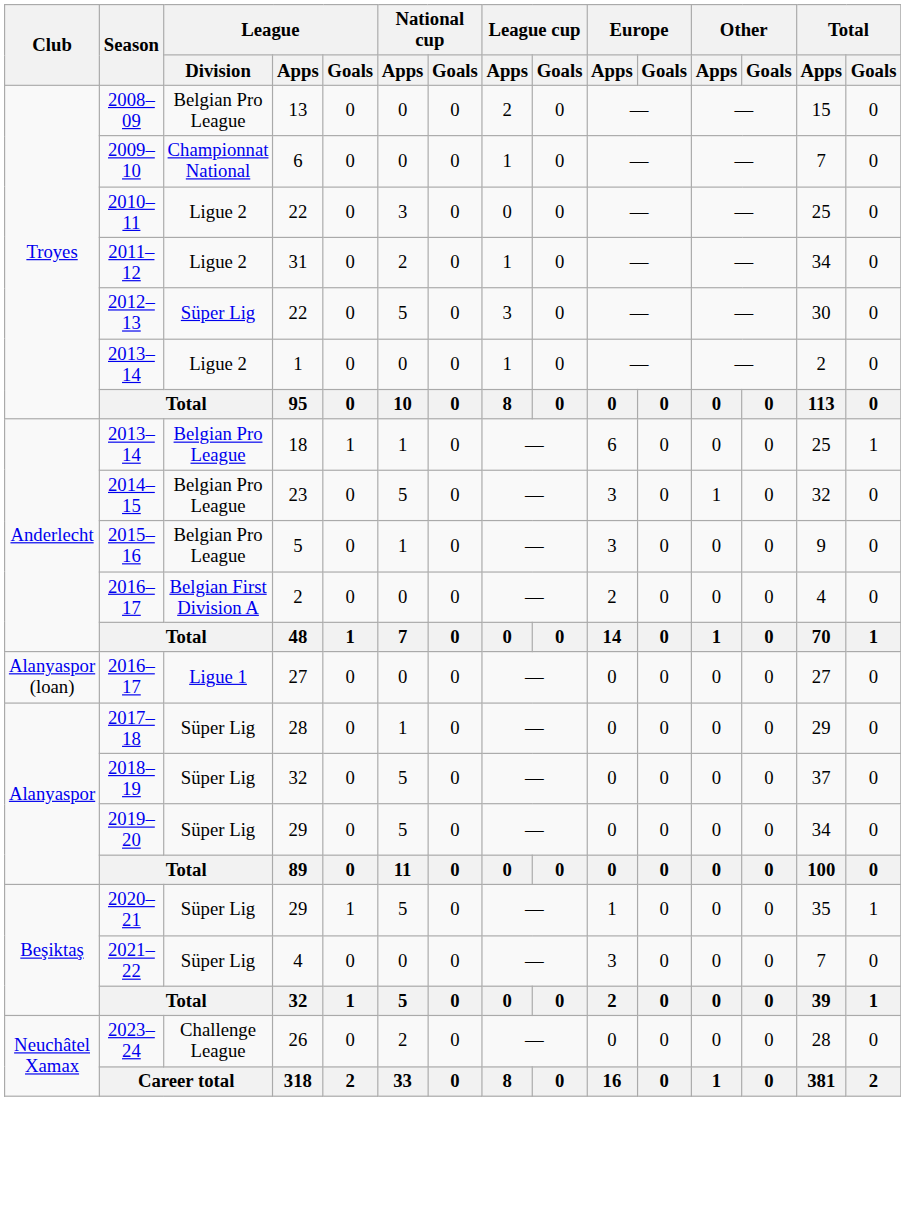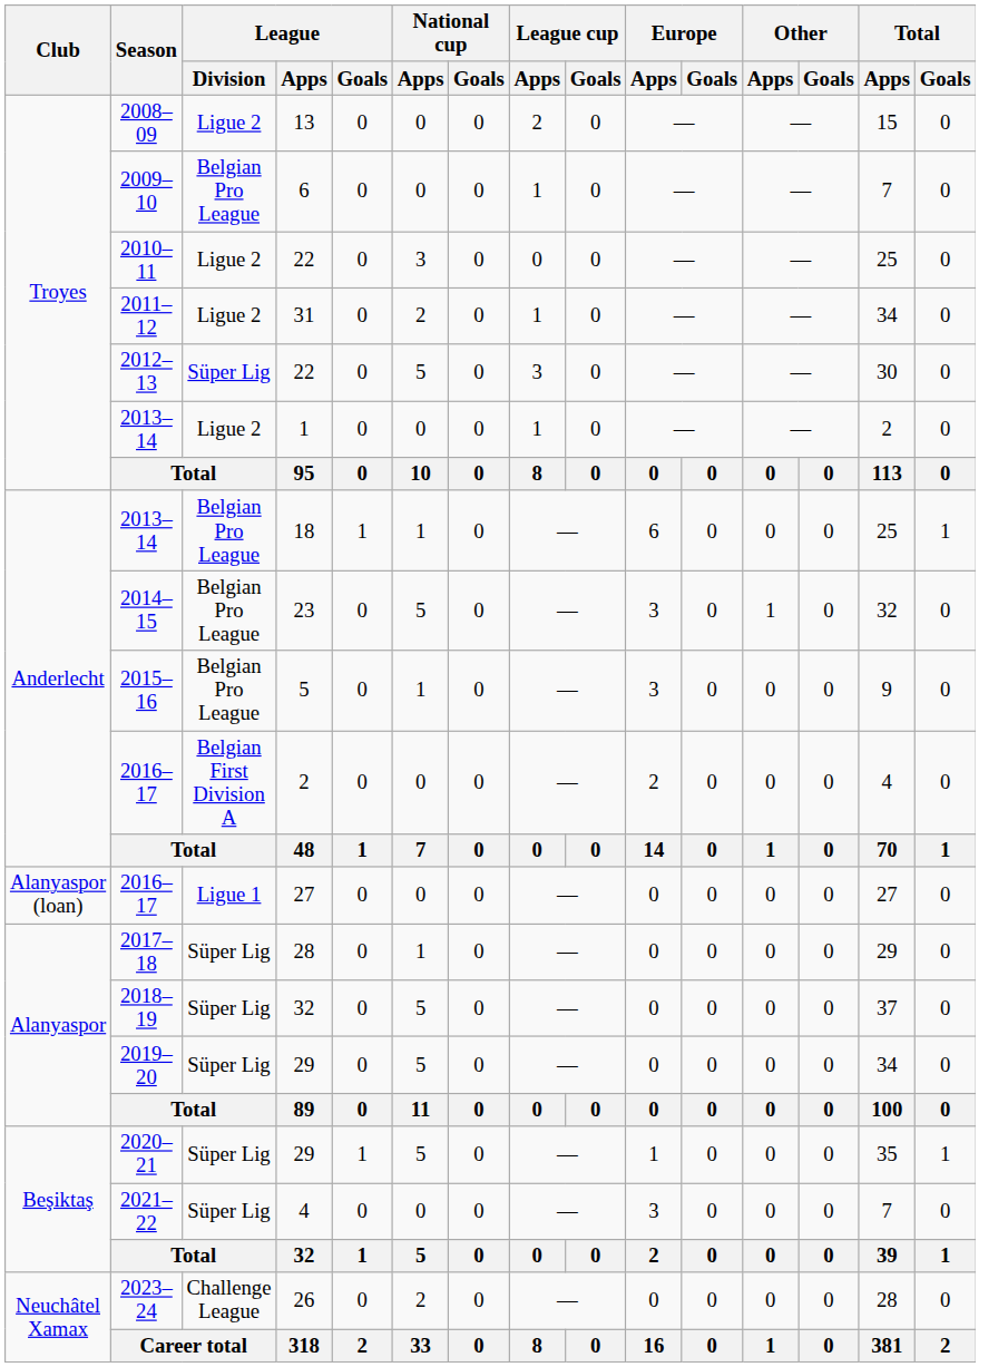2008–09 | League / Division: Belgian Pro League -> Ligue 2
2009–10 | League / Division: Championnat National -> Belgian Pro League
